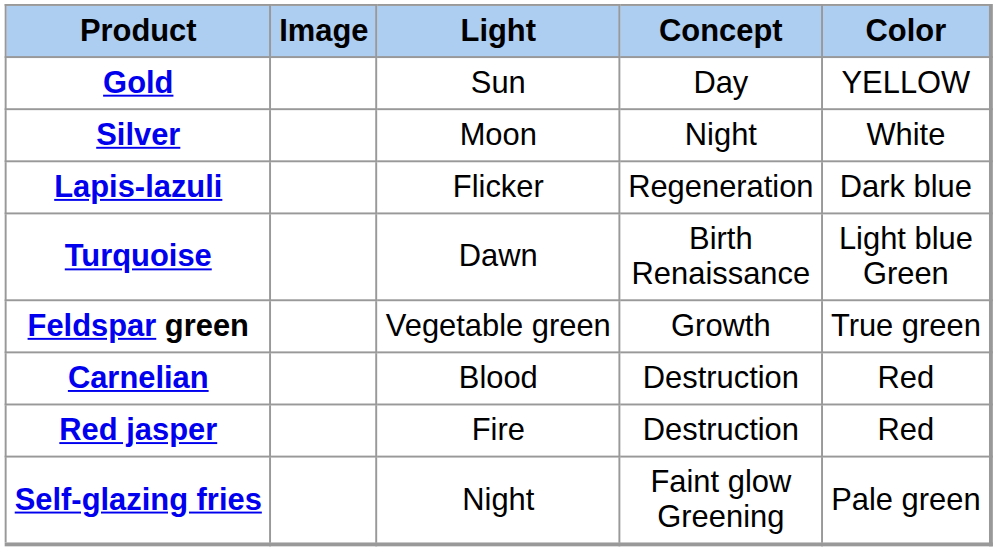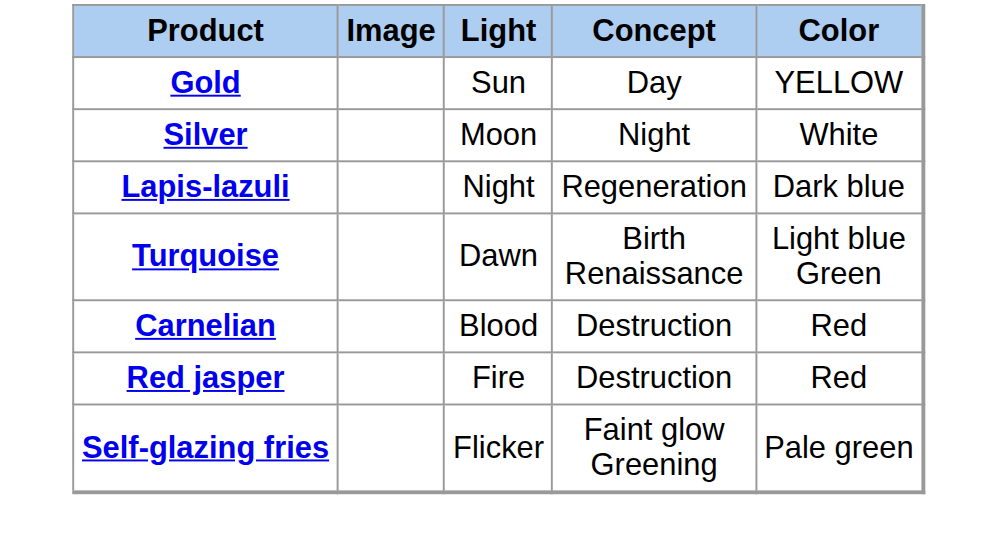Lapis-lazuli | Light: Flicker -> Night
- row: Feldspar green | Vegetable green | Growth | True green
Self-glazing fries | Light: Night -> Flicker
